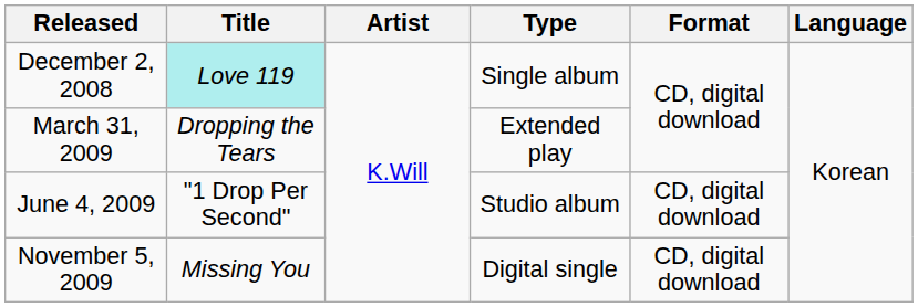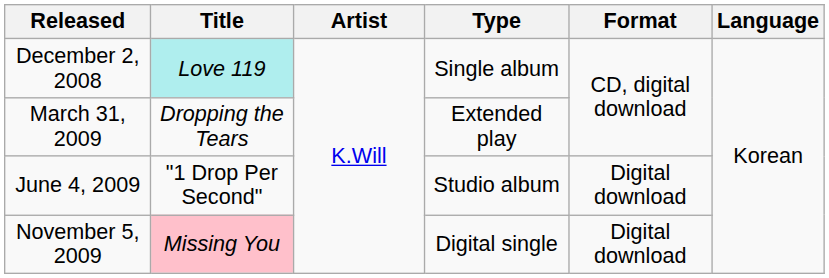June 4, 2009 | Format: CD, digital download -> Digital download
November 5, 2009 | Title: no background -> pink background
November 5, 2009 | Format: CD, digital download -> Digital download
